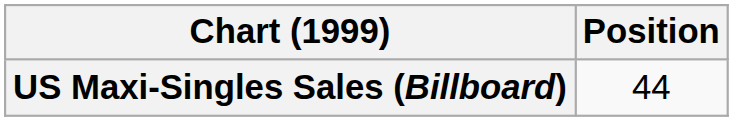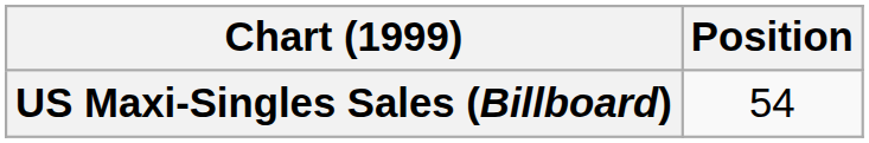US Maxi-Singles Sales (Billboard) | Position: 44 -> 54
